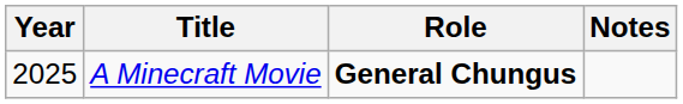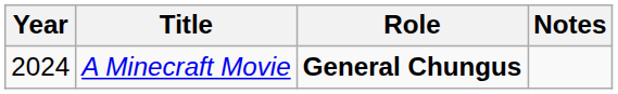A Minecraft Movie | Year: 2025 -> 2024
